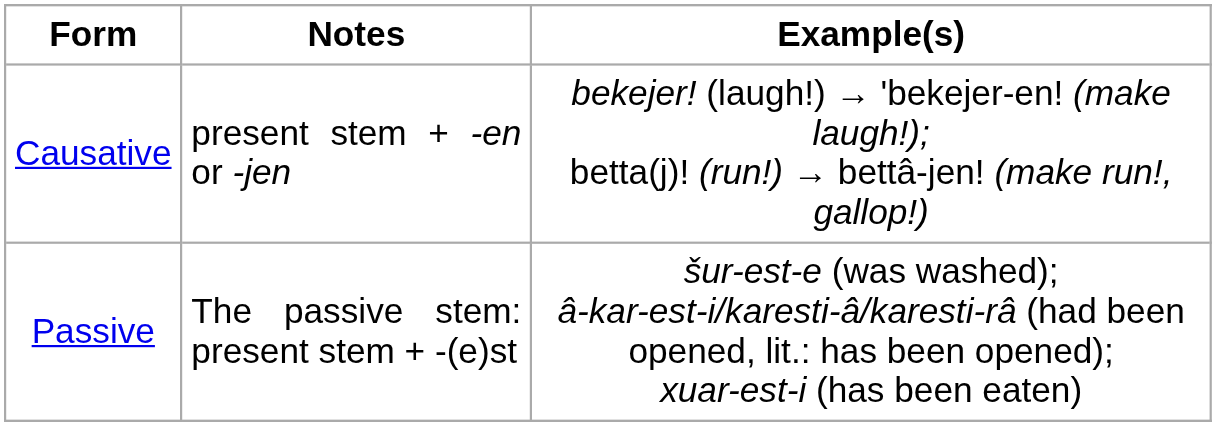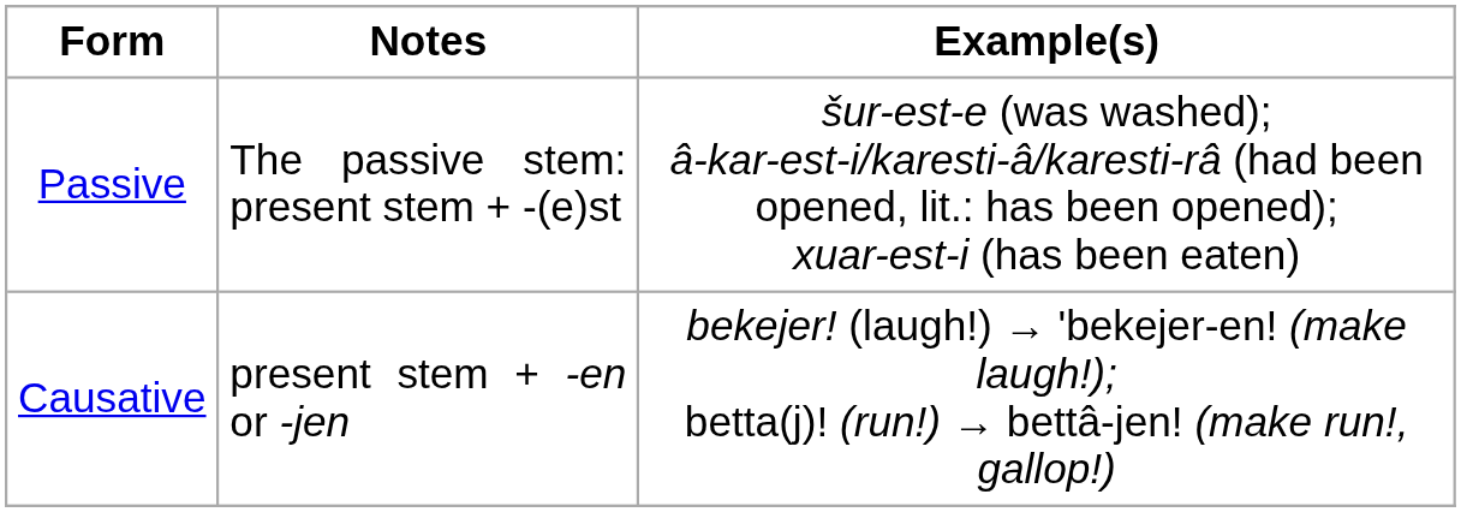rows swapped: Passive <-> Causative
